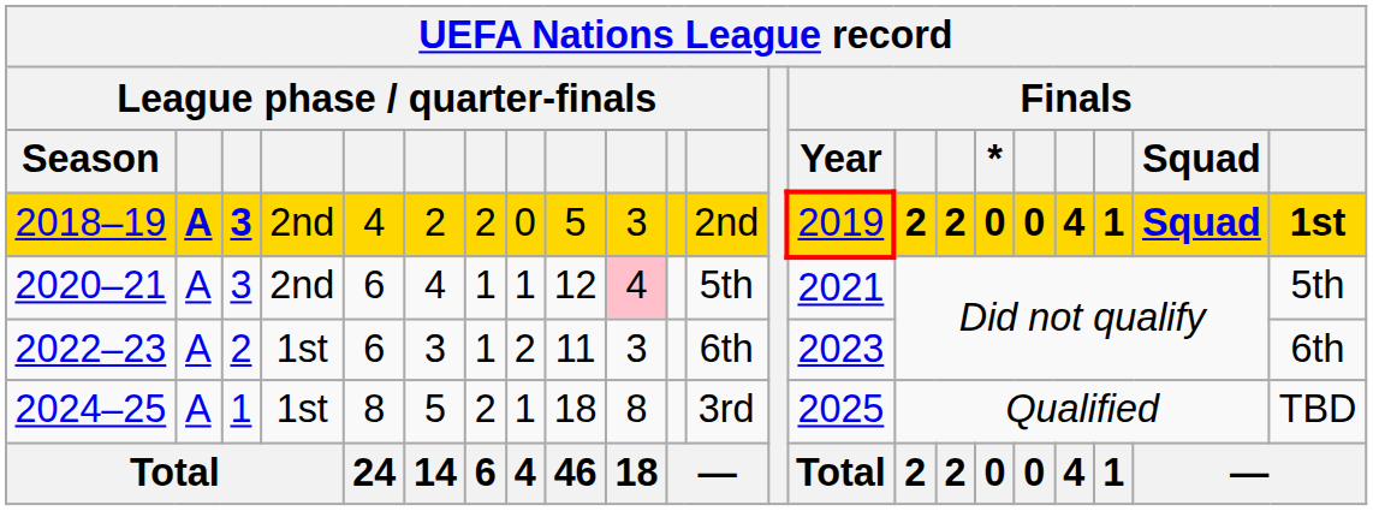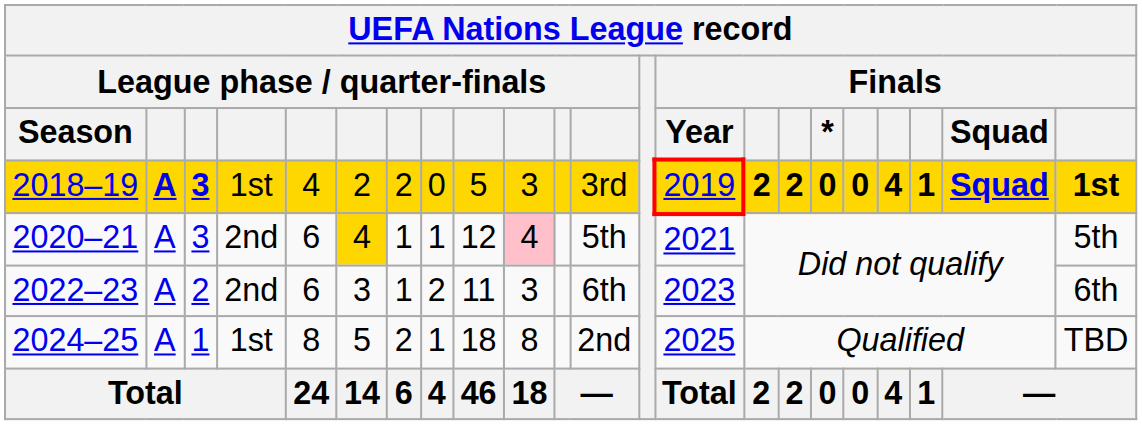2018–19 | column 4: 2nd -> 1st
2018–19 | column 12: 2nd -> 3rd
2020–21 | column 6: no background -> gold background
2022–23 | column 4: 1st -> 2nd
2024–25 | column 12: 3rd -> 2nd
